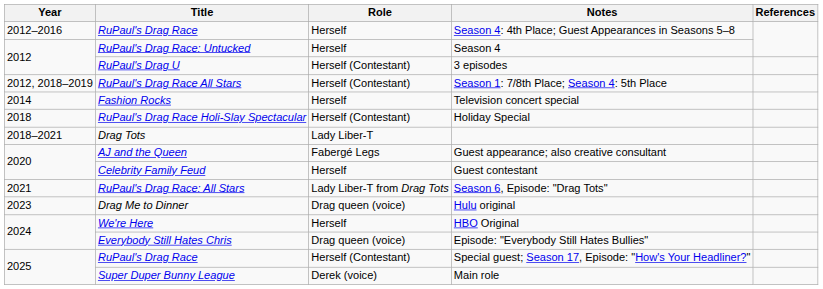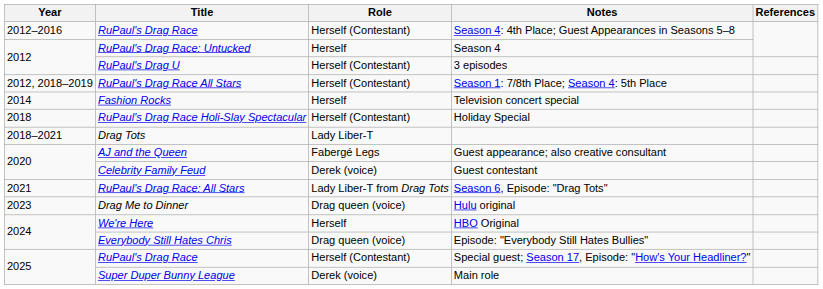Season 4: 4th Place; Guest Appearances in Seasons 5–8 | Role: Herself -> Herself (Contestant)
Guest contestant | Role: Herself -> Derek (voice)
